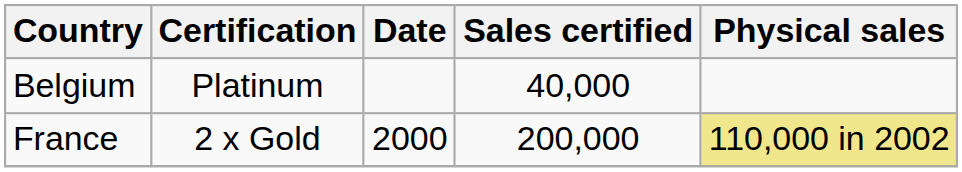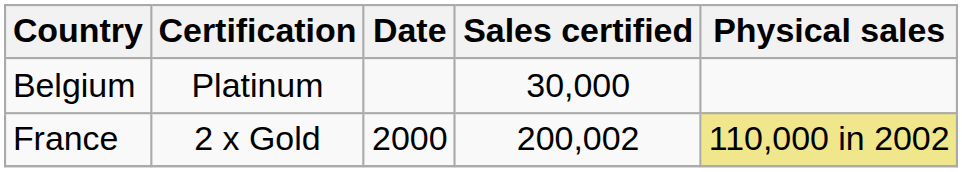Belgium | Sales certified: 40,000 -> 30,000
France | Sales certified: 200,000 -> 200,002
